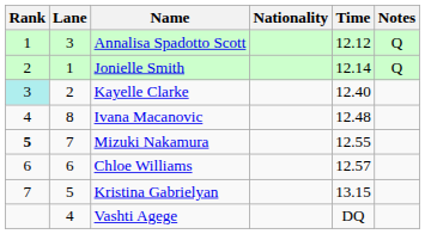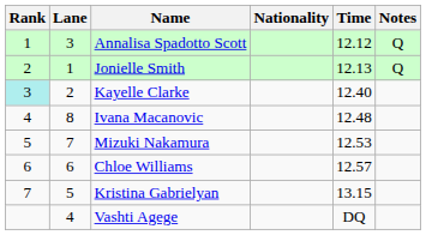Jonielle Smith | Time: 12.14 -> 12.13
Mizuki Nakamura | Rank: bold -> normal
Mizuki Nakamura | Time: 12.55 -> 12.53
